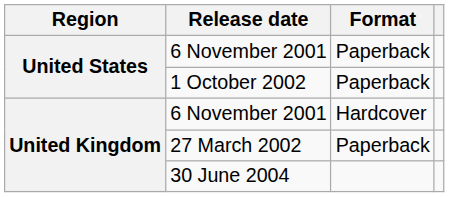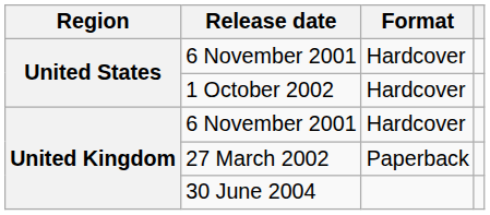United States / 6 November 2001 | Format: Paperback -> Hardcover
1 October 2002 | Format: Paperback -> Hardcover
